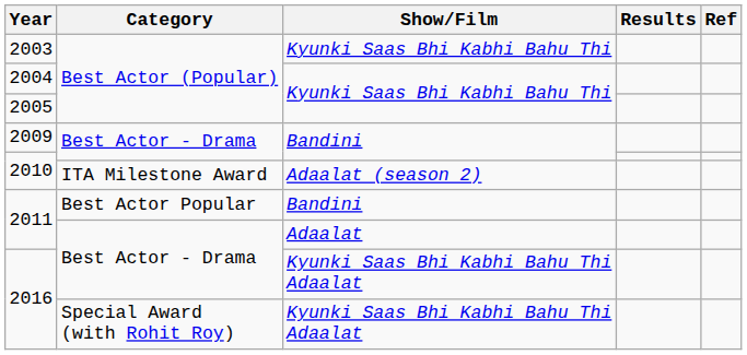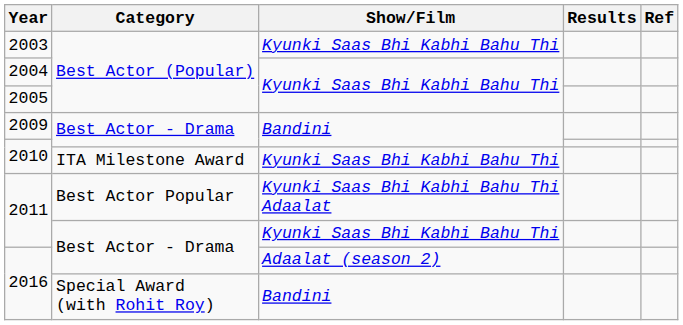2010 / ITA Milestone Award | Show/Film: Adaalat (season 2) -> Kyunki Saas Bhi Kabhi Bahu Thi
2011 / Best Actor Popular | Show/Film: Bandini -> Kyunki Saas Bhi Kabhi Bahu Thi Adaalat
2011 / Best Actor - Drama | Show/Film: Adaalat -> Kyunki Saas Bhi Kabhi Bahu Thi
2016 / Best Actor - Drama | Show/Film: Kyunki Saas Bhi Kabhi Bahu Thi Adaalat -> Adaalat (season 2)
2016 / Special Award (with Rohit Roy) | Show/Film: Kyunki Saas Bhi Kabhi Bahu Thi Adaalat -> Bandini
